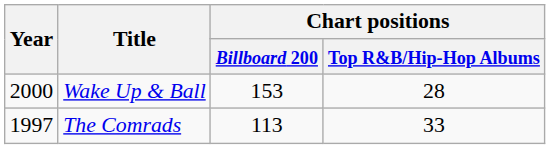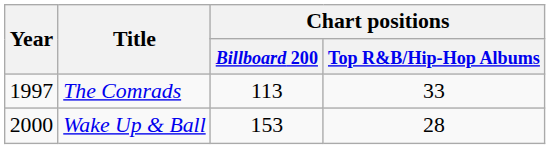rows swapped: The Comrads <-> Wake Up & Ball
